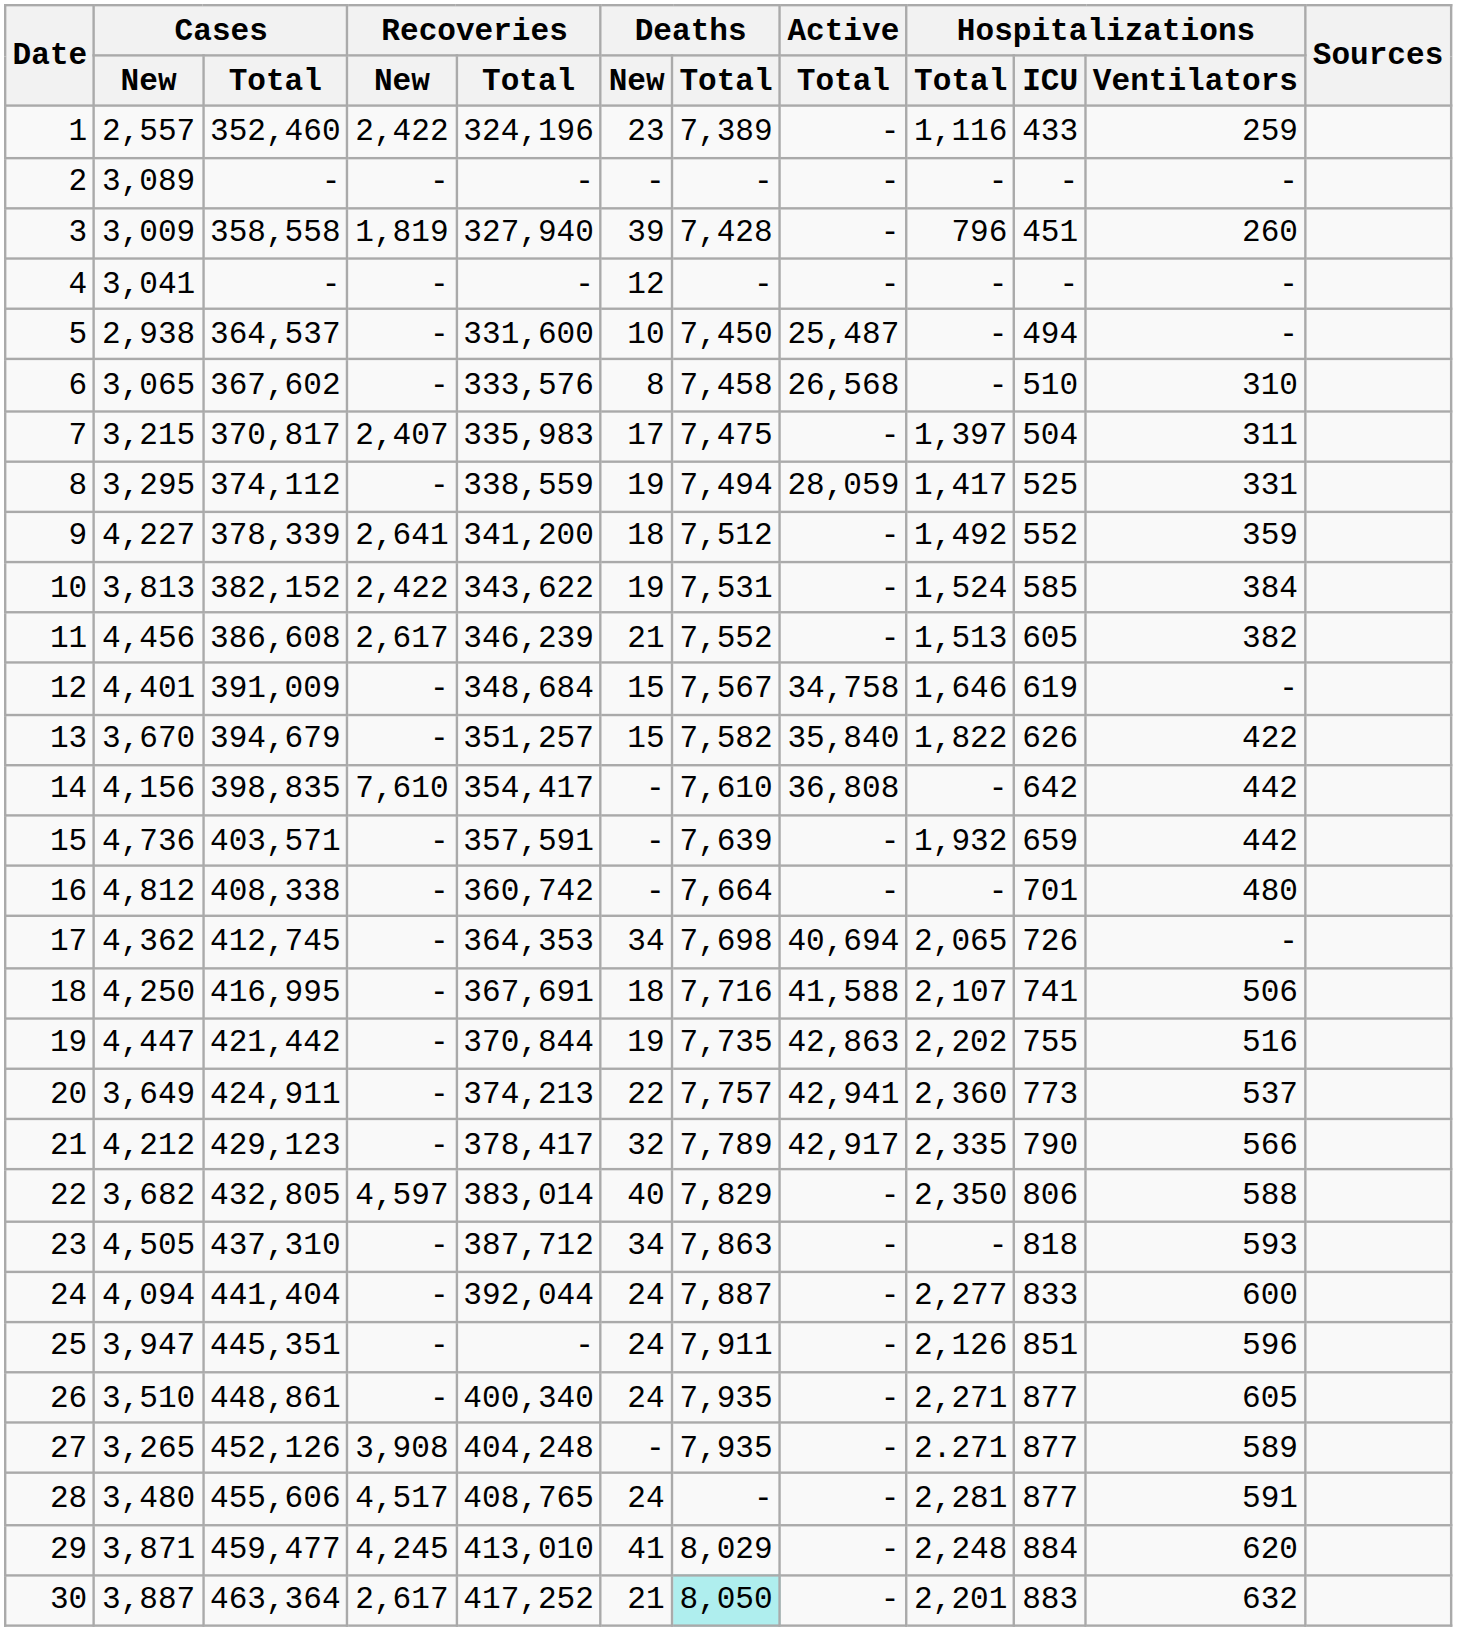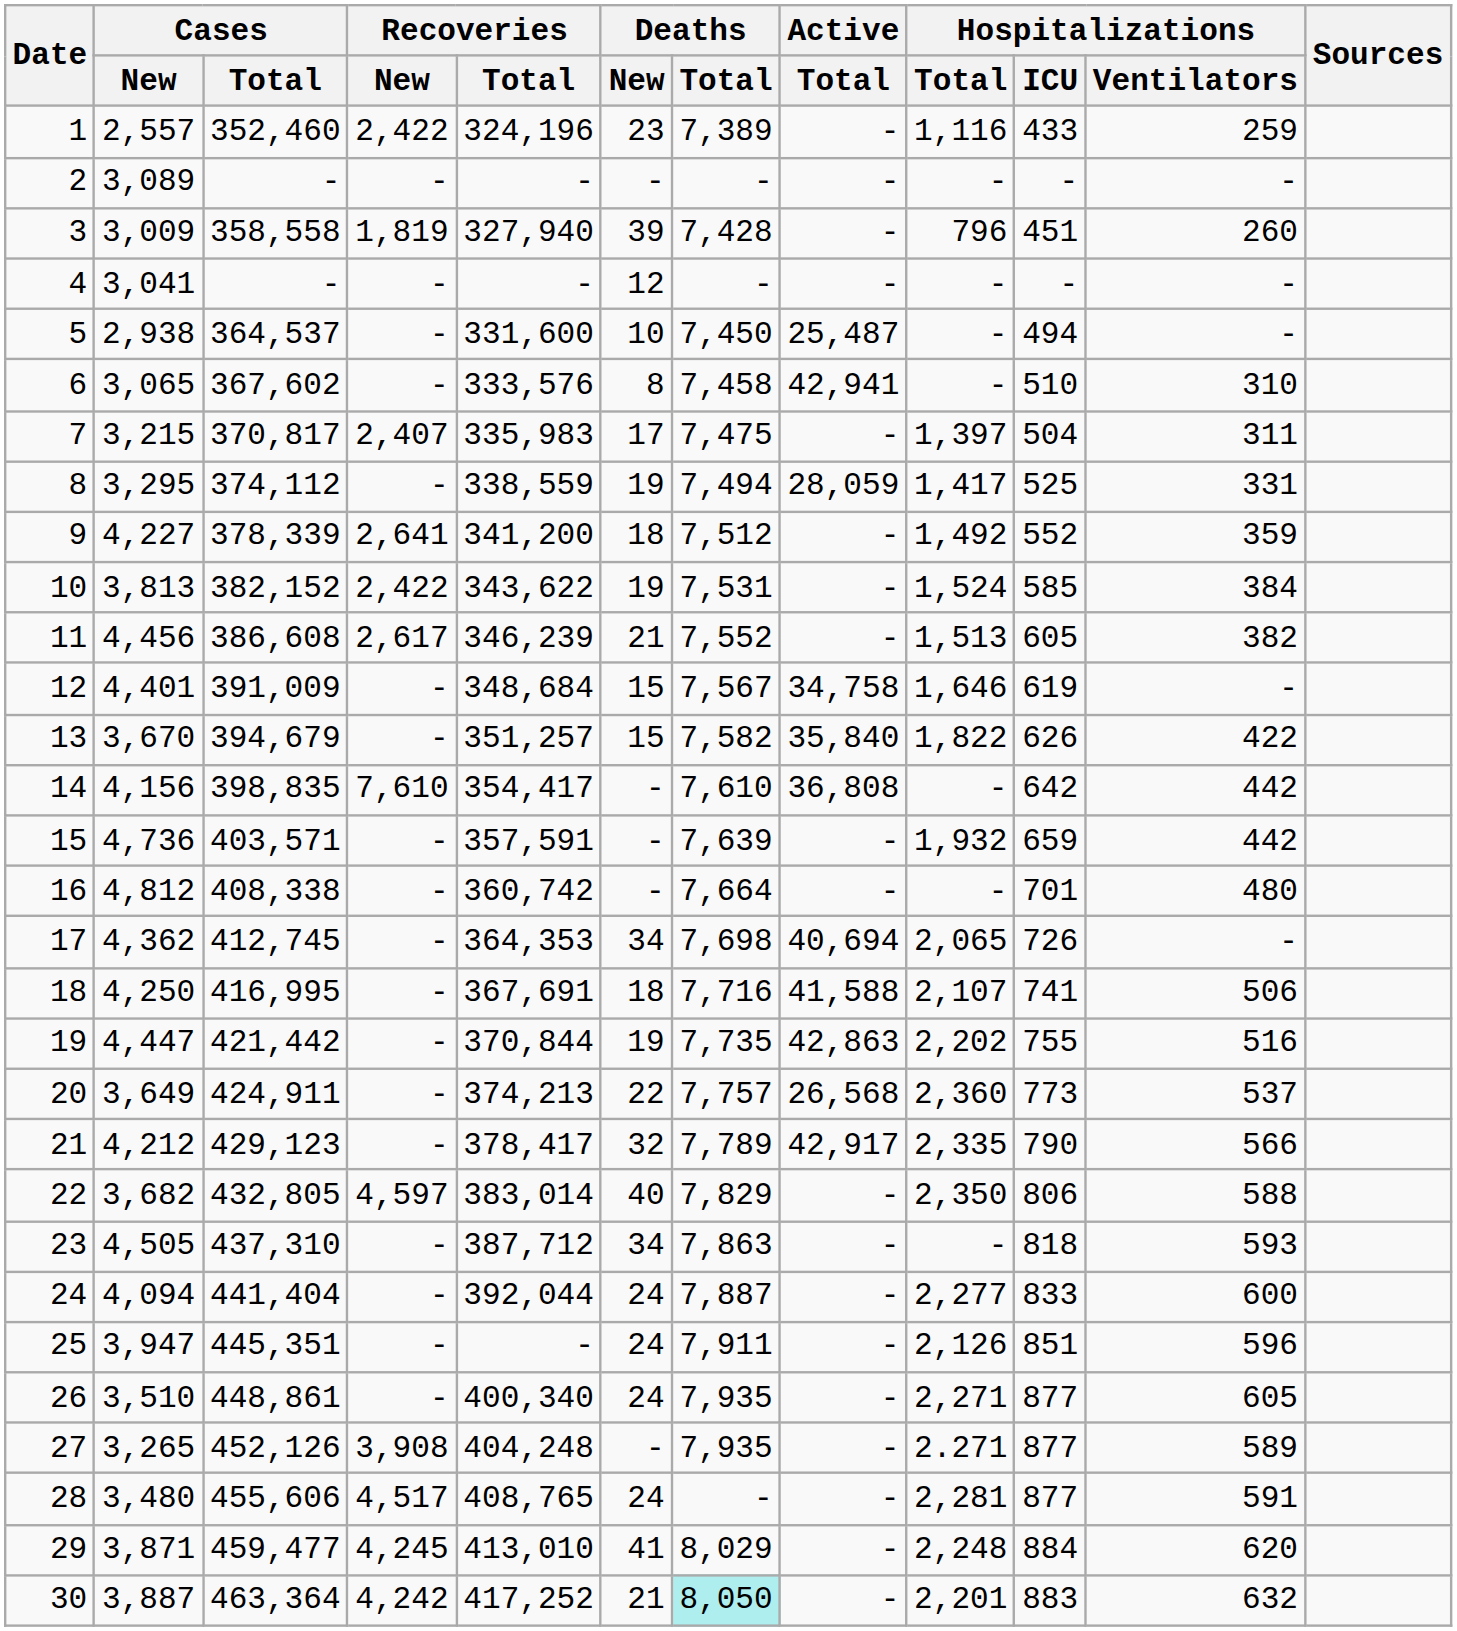6 | Active / Total: 26,568 -> 42,941
20 | Active / Total: 42,941 -> 26,568
30 | Recoveries / New: 2,617 -> 4,242
